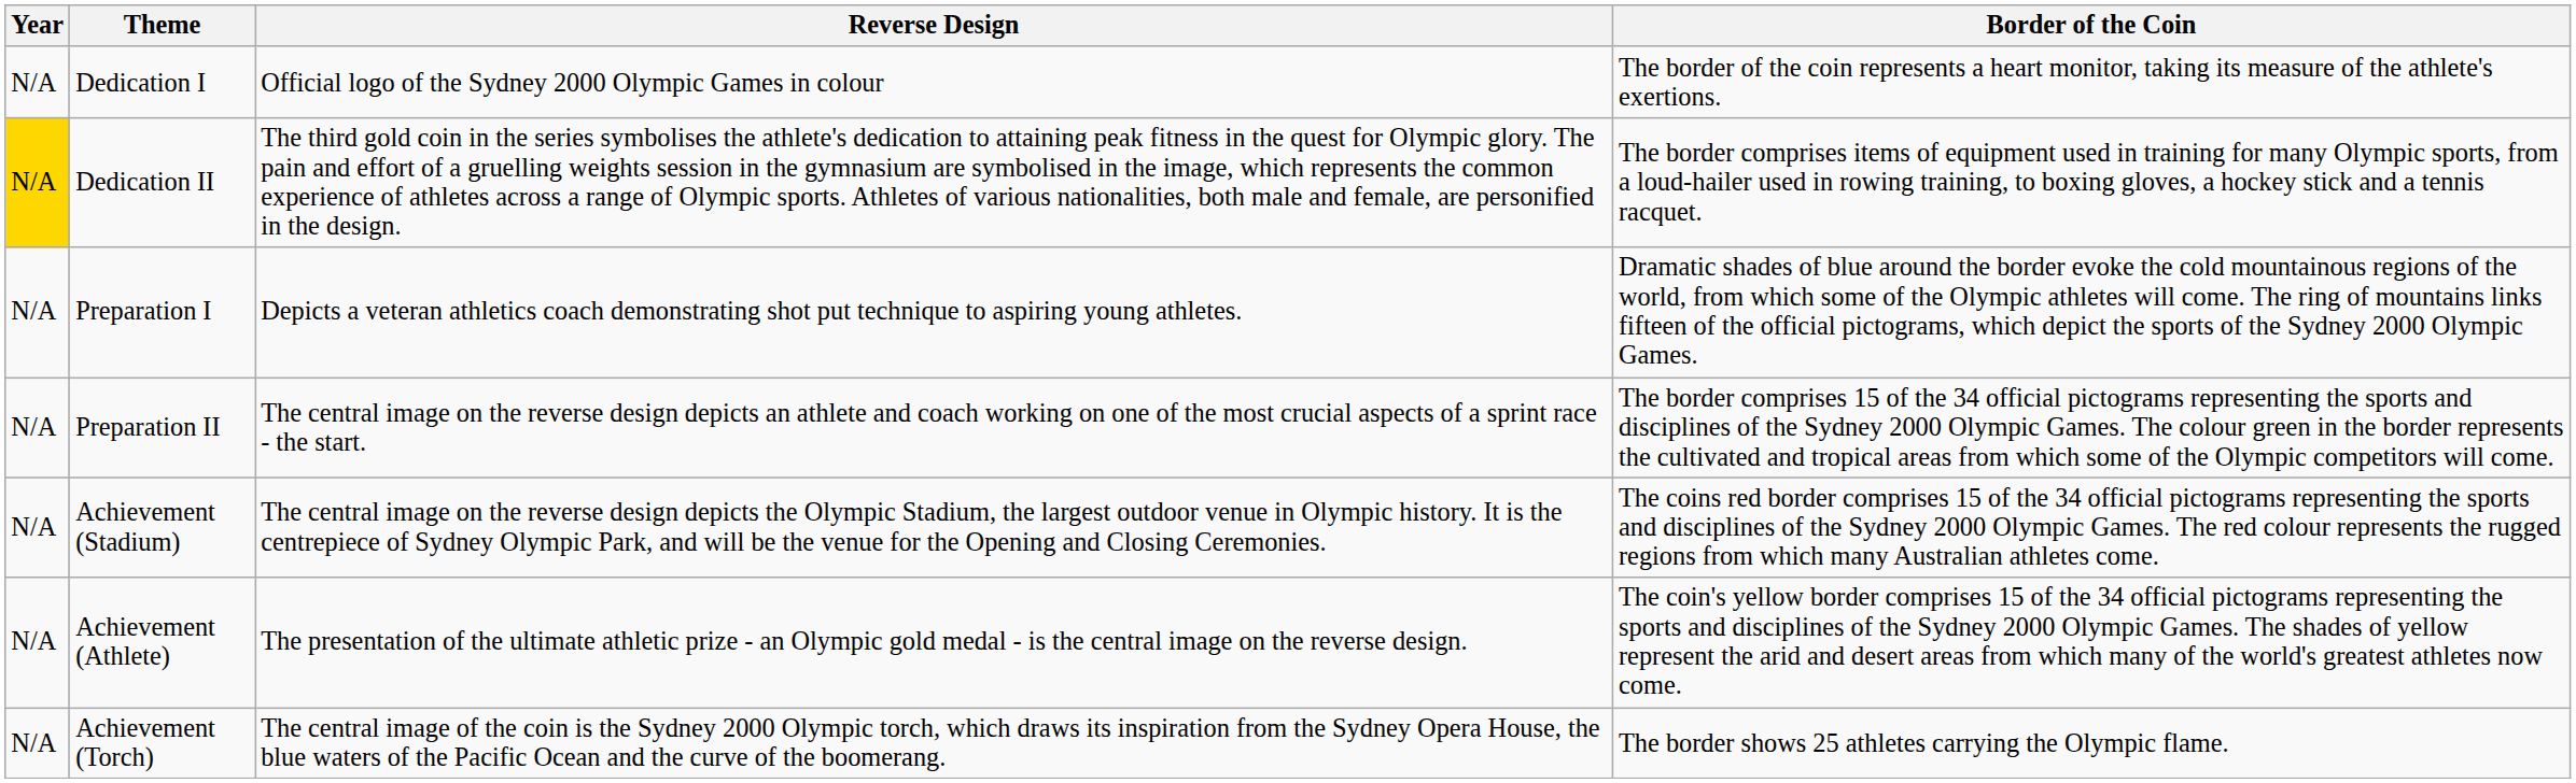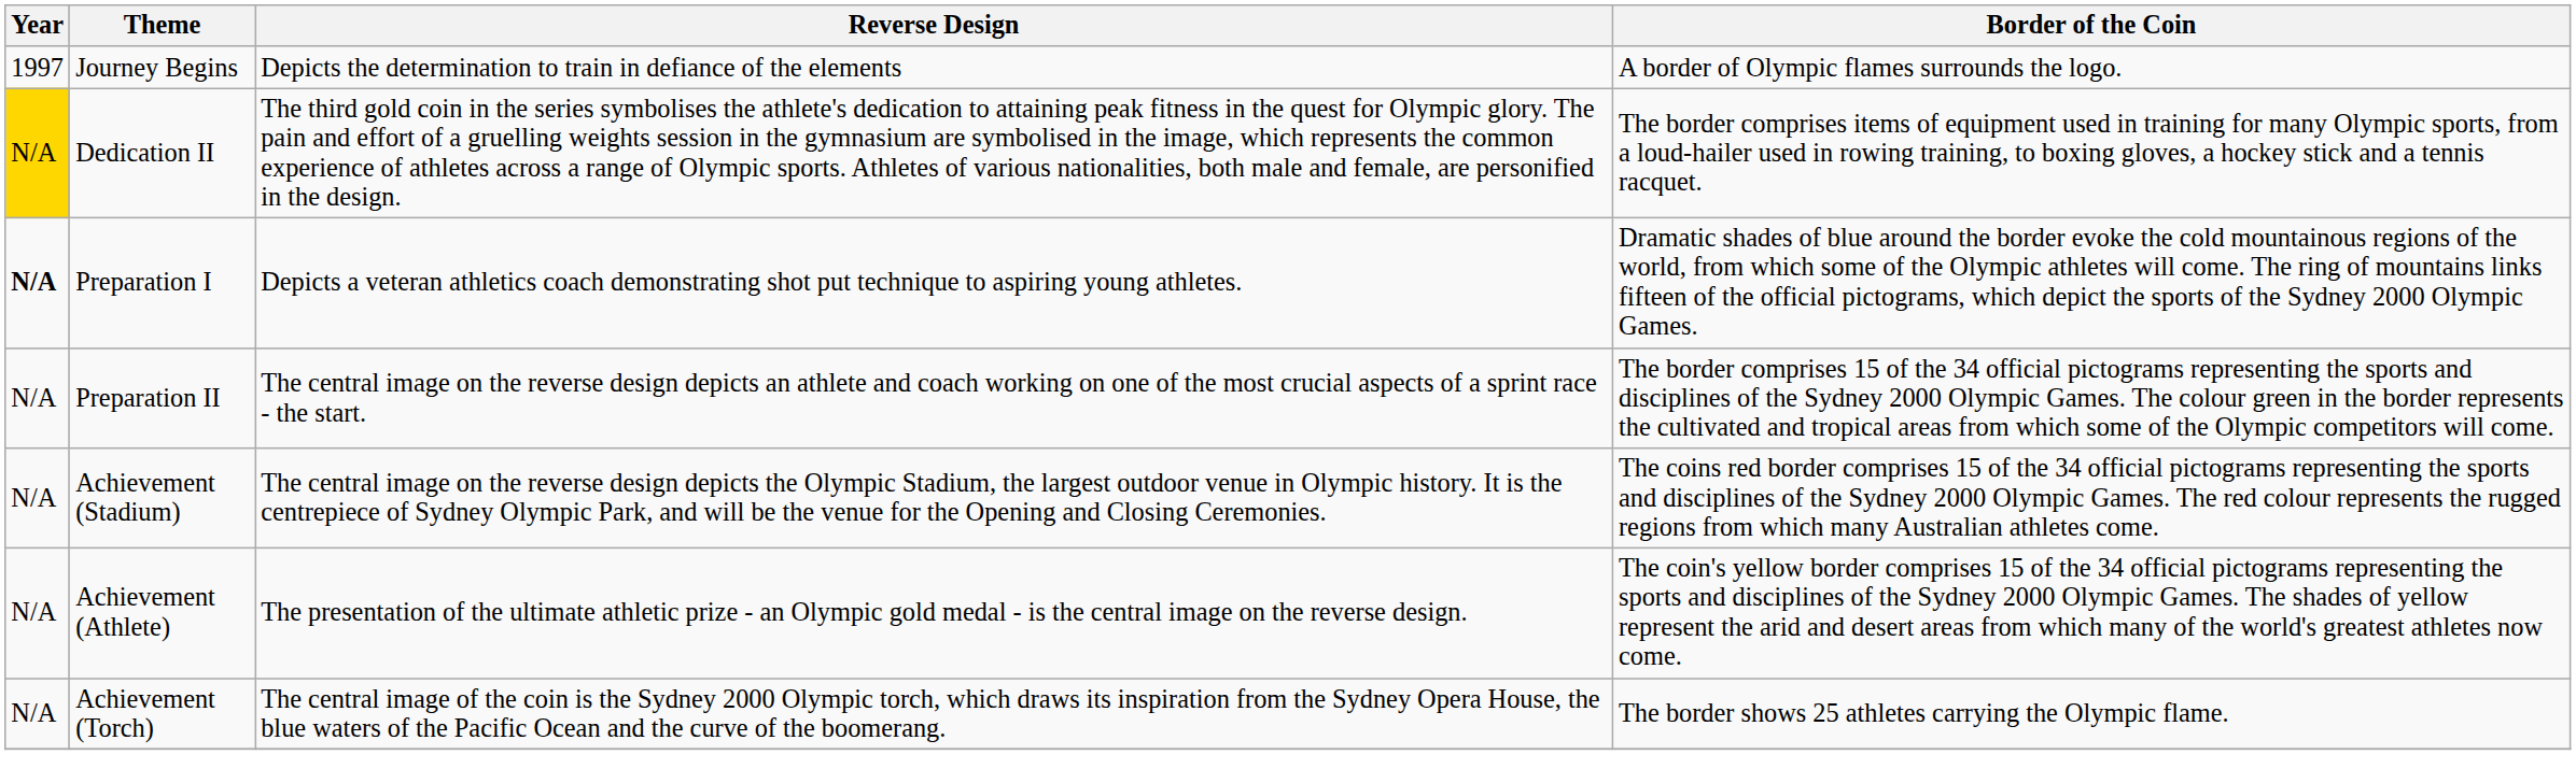+ row: 1997 | Journey Begins | Depicts the determination to train in defiance of the elements | A border of Olympic flames surrounds the logo.
- row: N/A | Dedication I | Official logo of the Sydney 2000 Olympic Games in colour | The border of the coin represents a heart monitor, taking its measure of the athlete's exertions.
Preparation I | Year: normal -> bold
